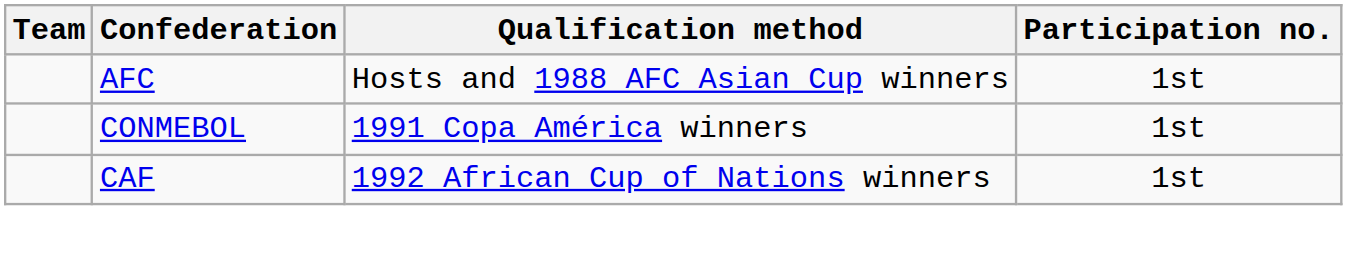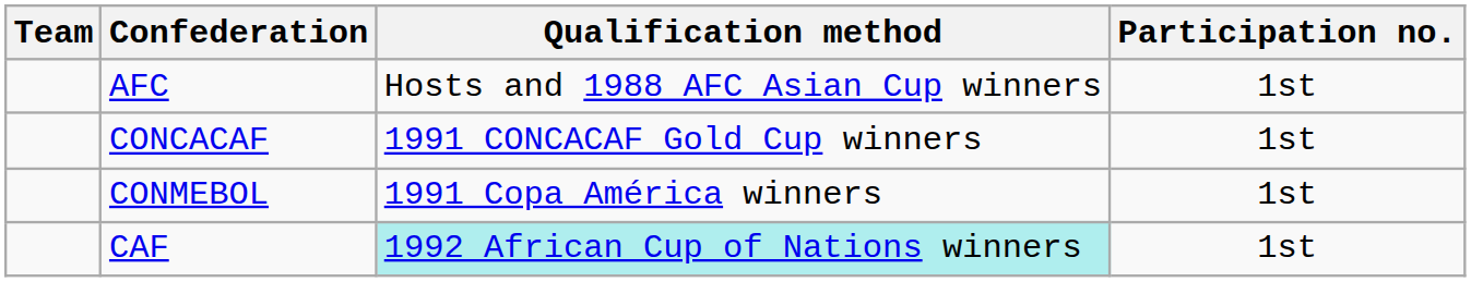+ row: CONCACAF | 1991 CONCACAF Gold Cup winners | 1st
CAF | Qualification method: no background -> paleturquoise background
